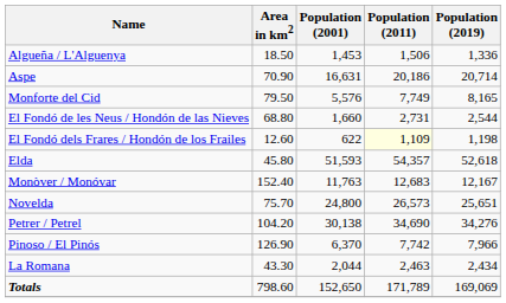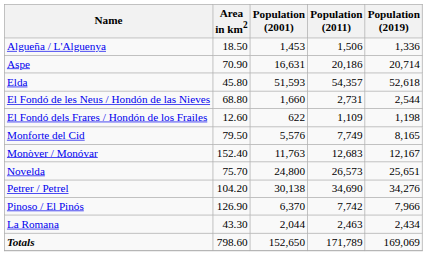rows swapped: Elda <-> Monforte del Cid
El Fondó dels Frares / Hondón de los Frailes | Population (2011): lightyellow background -> no background
